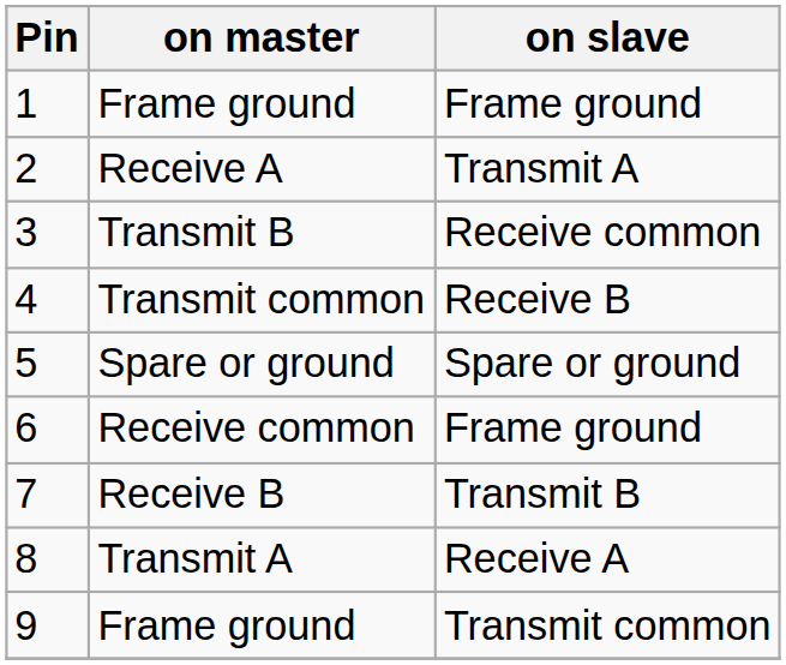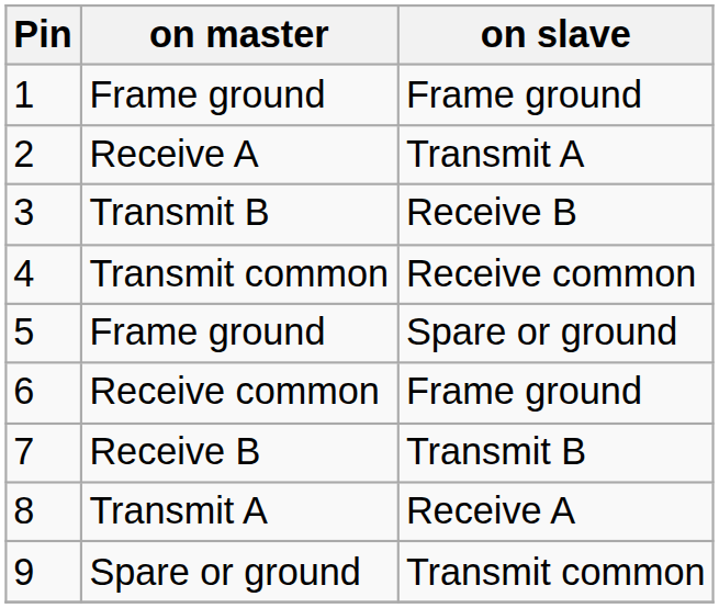3 | on slave: Receive common -> Receive B
4 | on slave: Receive B -> Receive common
5 | on master: Spare or ground -> Frame ground
9 | on master: Frame ground -> Spare or ground
